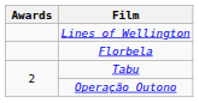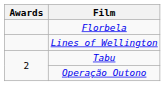rows swapped: Florbela <-> Lines of Wellington
